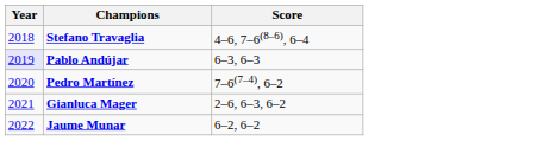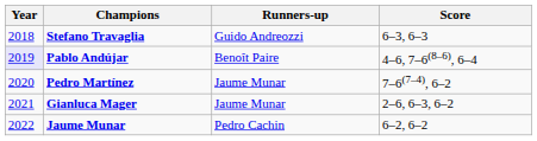+ column: Runners-up | Guido Andreozzi | Benoît Paire | Jaume Munar | Jaume Munar | Pedro Cachin
Stefano Travaglia | Score: 4–6, 7–6(8–6), 6–4 -> 6–3, 6–3
Pablo Andújar | Score: 6–3, 6–3 -> 4–6, 7–6(8–6), 6–4
